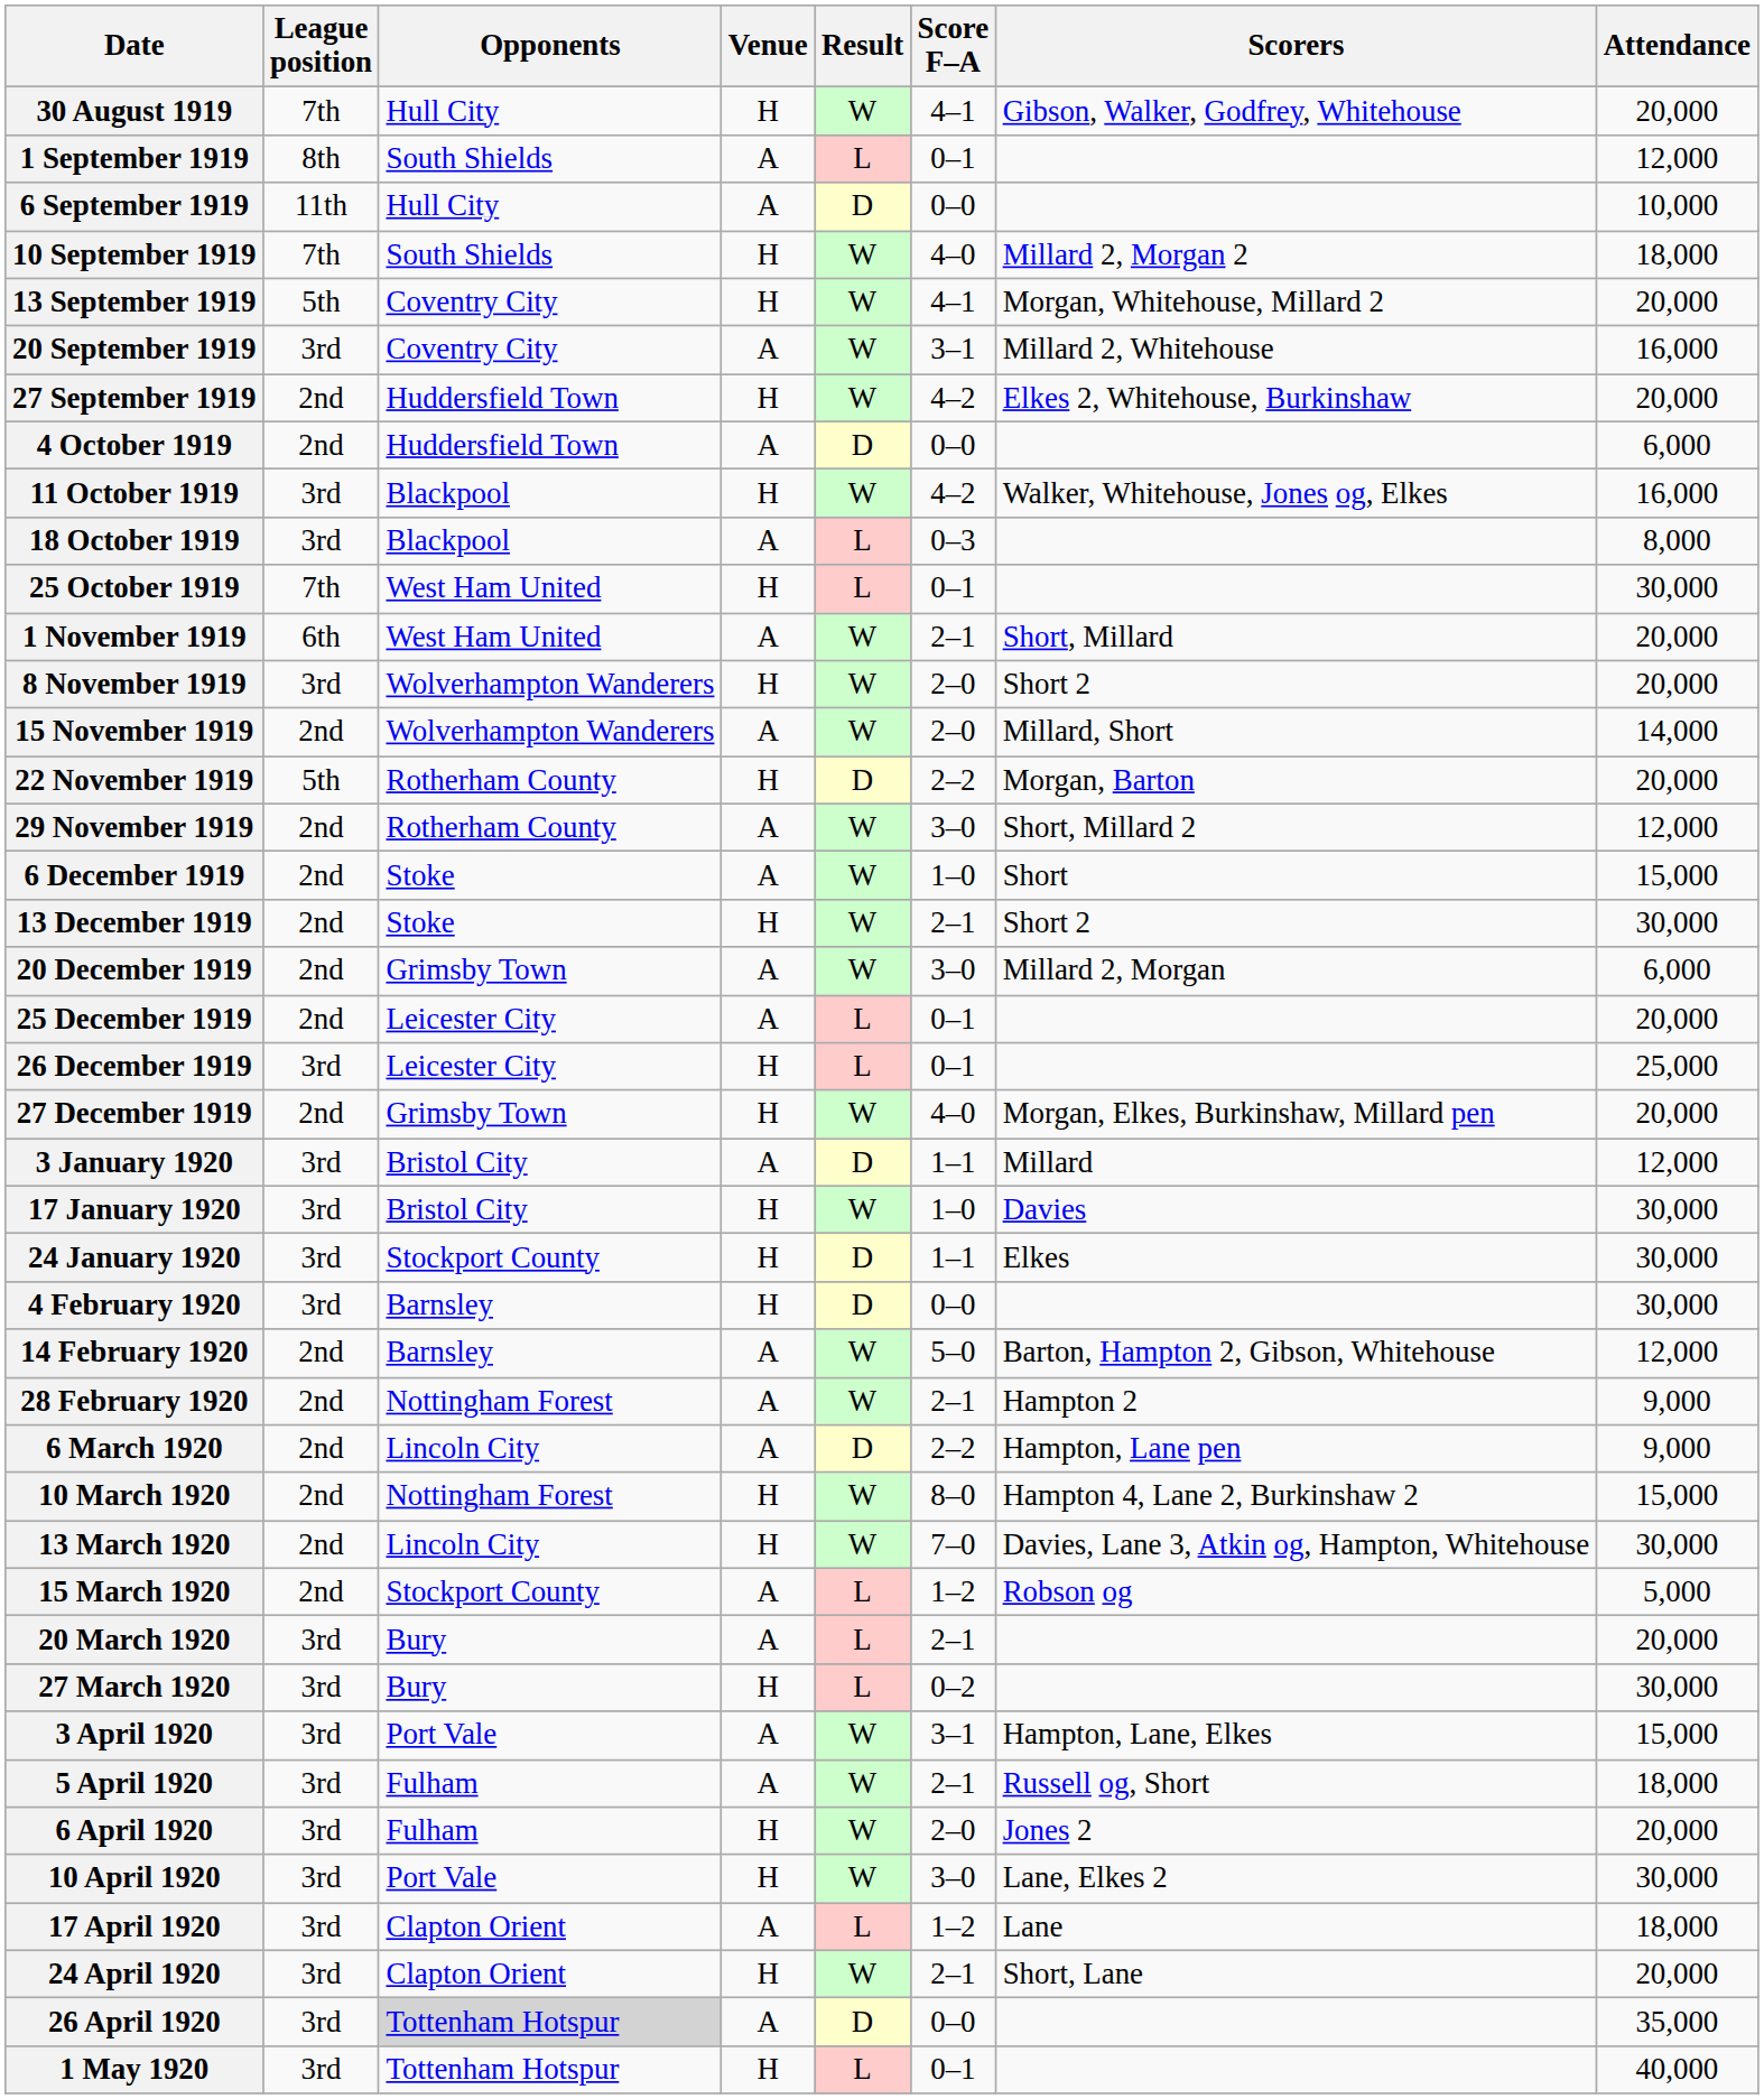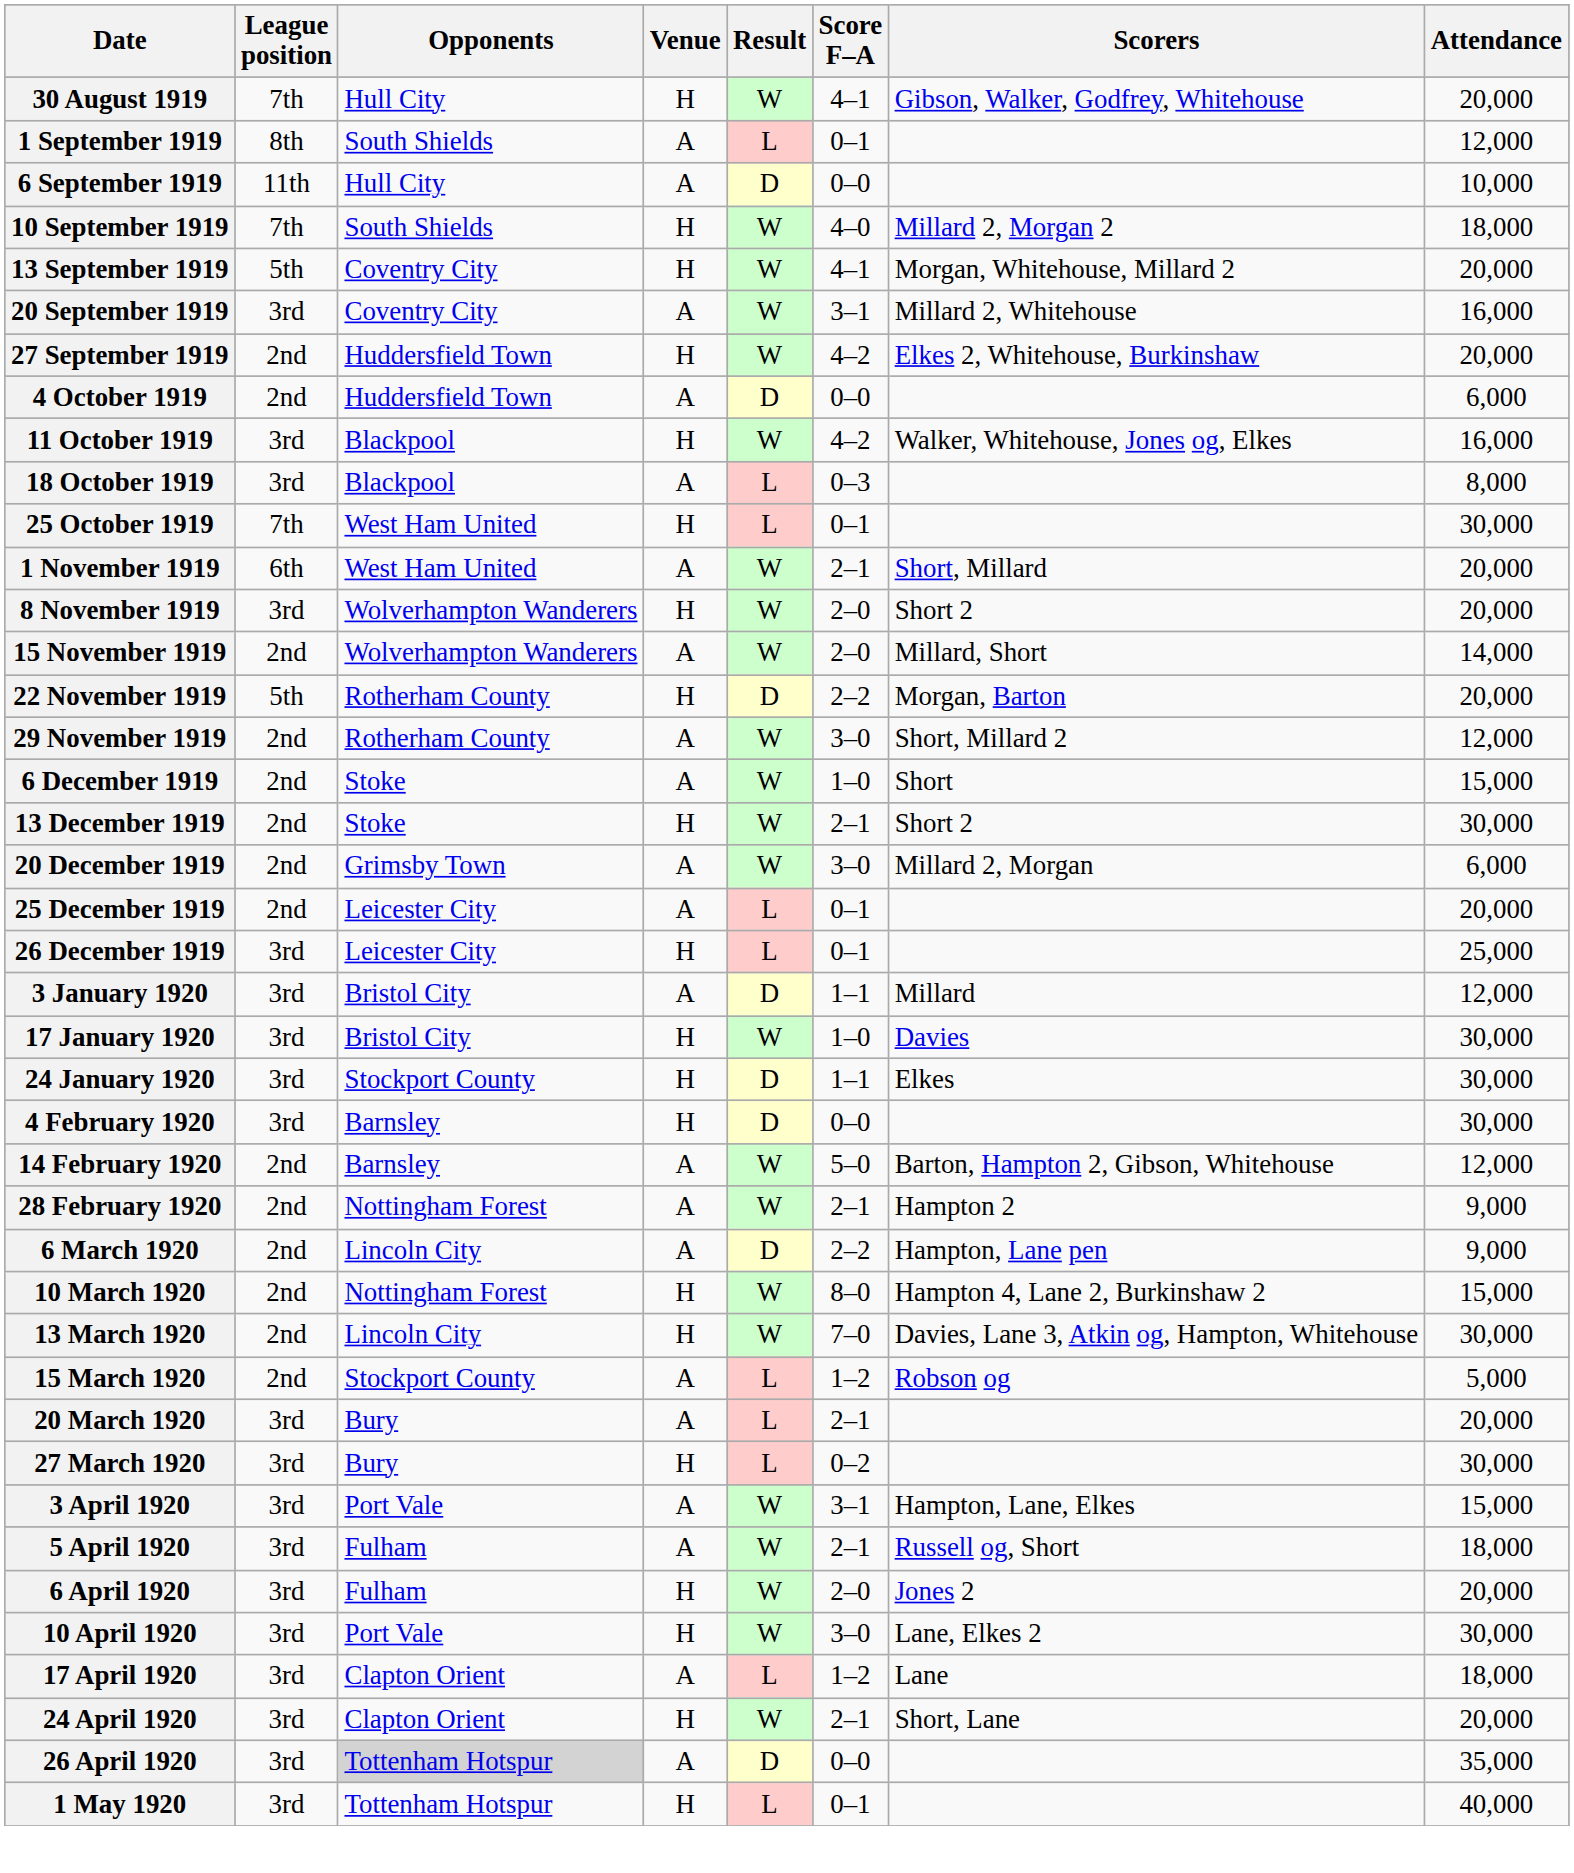- row: 27 December 1919 | 2nd | Grimsby Town | H | W | 4–0 | Morgan, Elkes, Burkinshaw, Millard pen | 20,000
